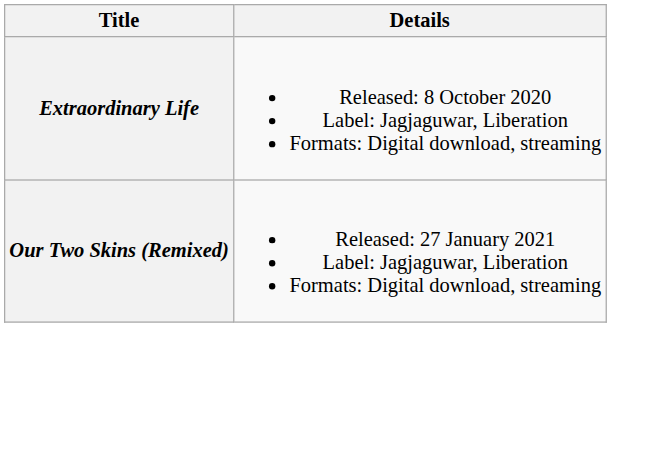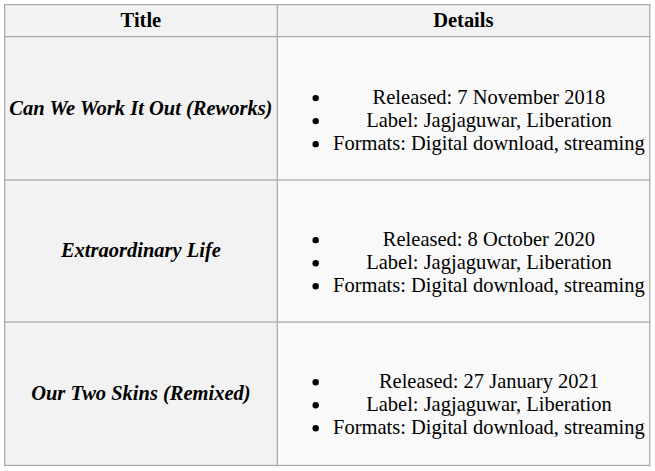+ row: Can We Work It Out (Reworks) | Released: 7 November 2018 Label: Jagjaguwar, Liberation Formats: Digital download, streaming
